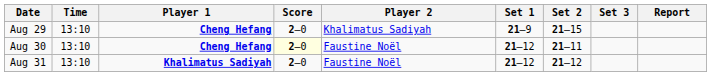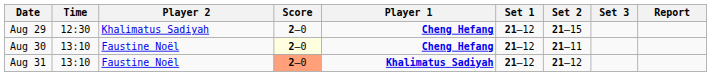columns swapped: Player 1 <-> Player 2
Aug 29 | Time: 13:10 -> 12:30
Aug 29 | Set 1: 21–9 -> 21–12
Aug 31 | Score: no background -> lightsalmon background
